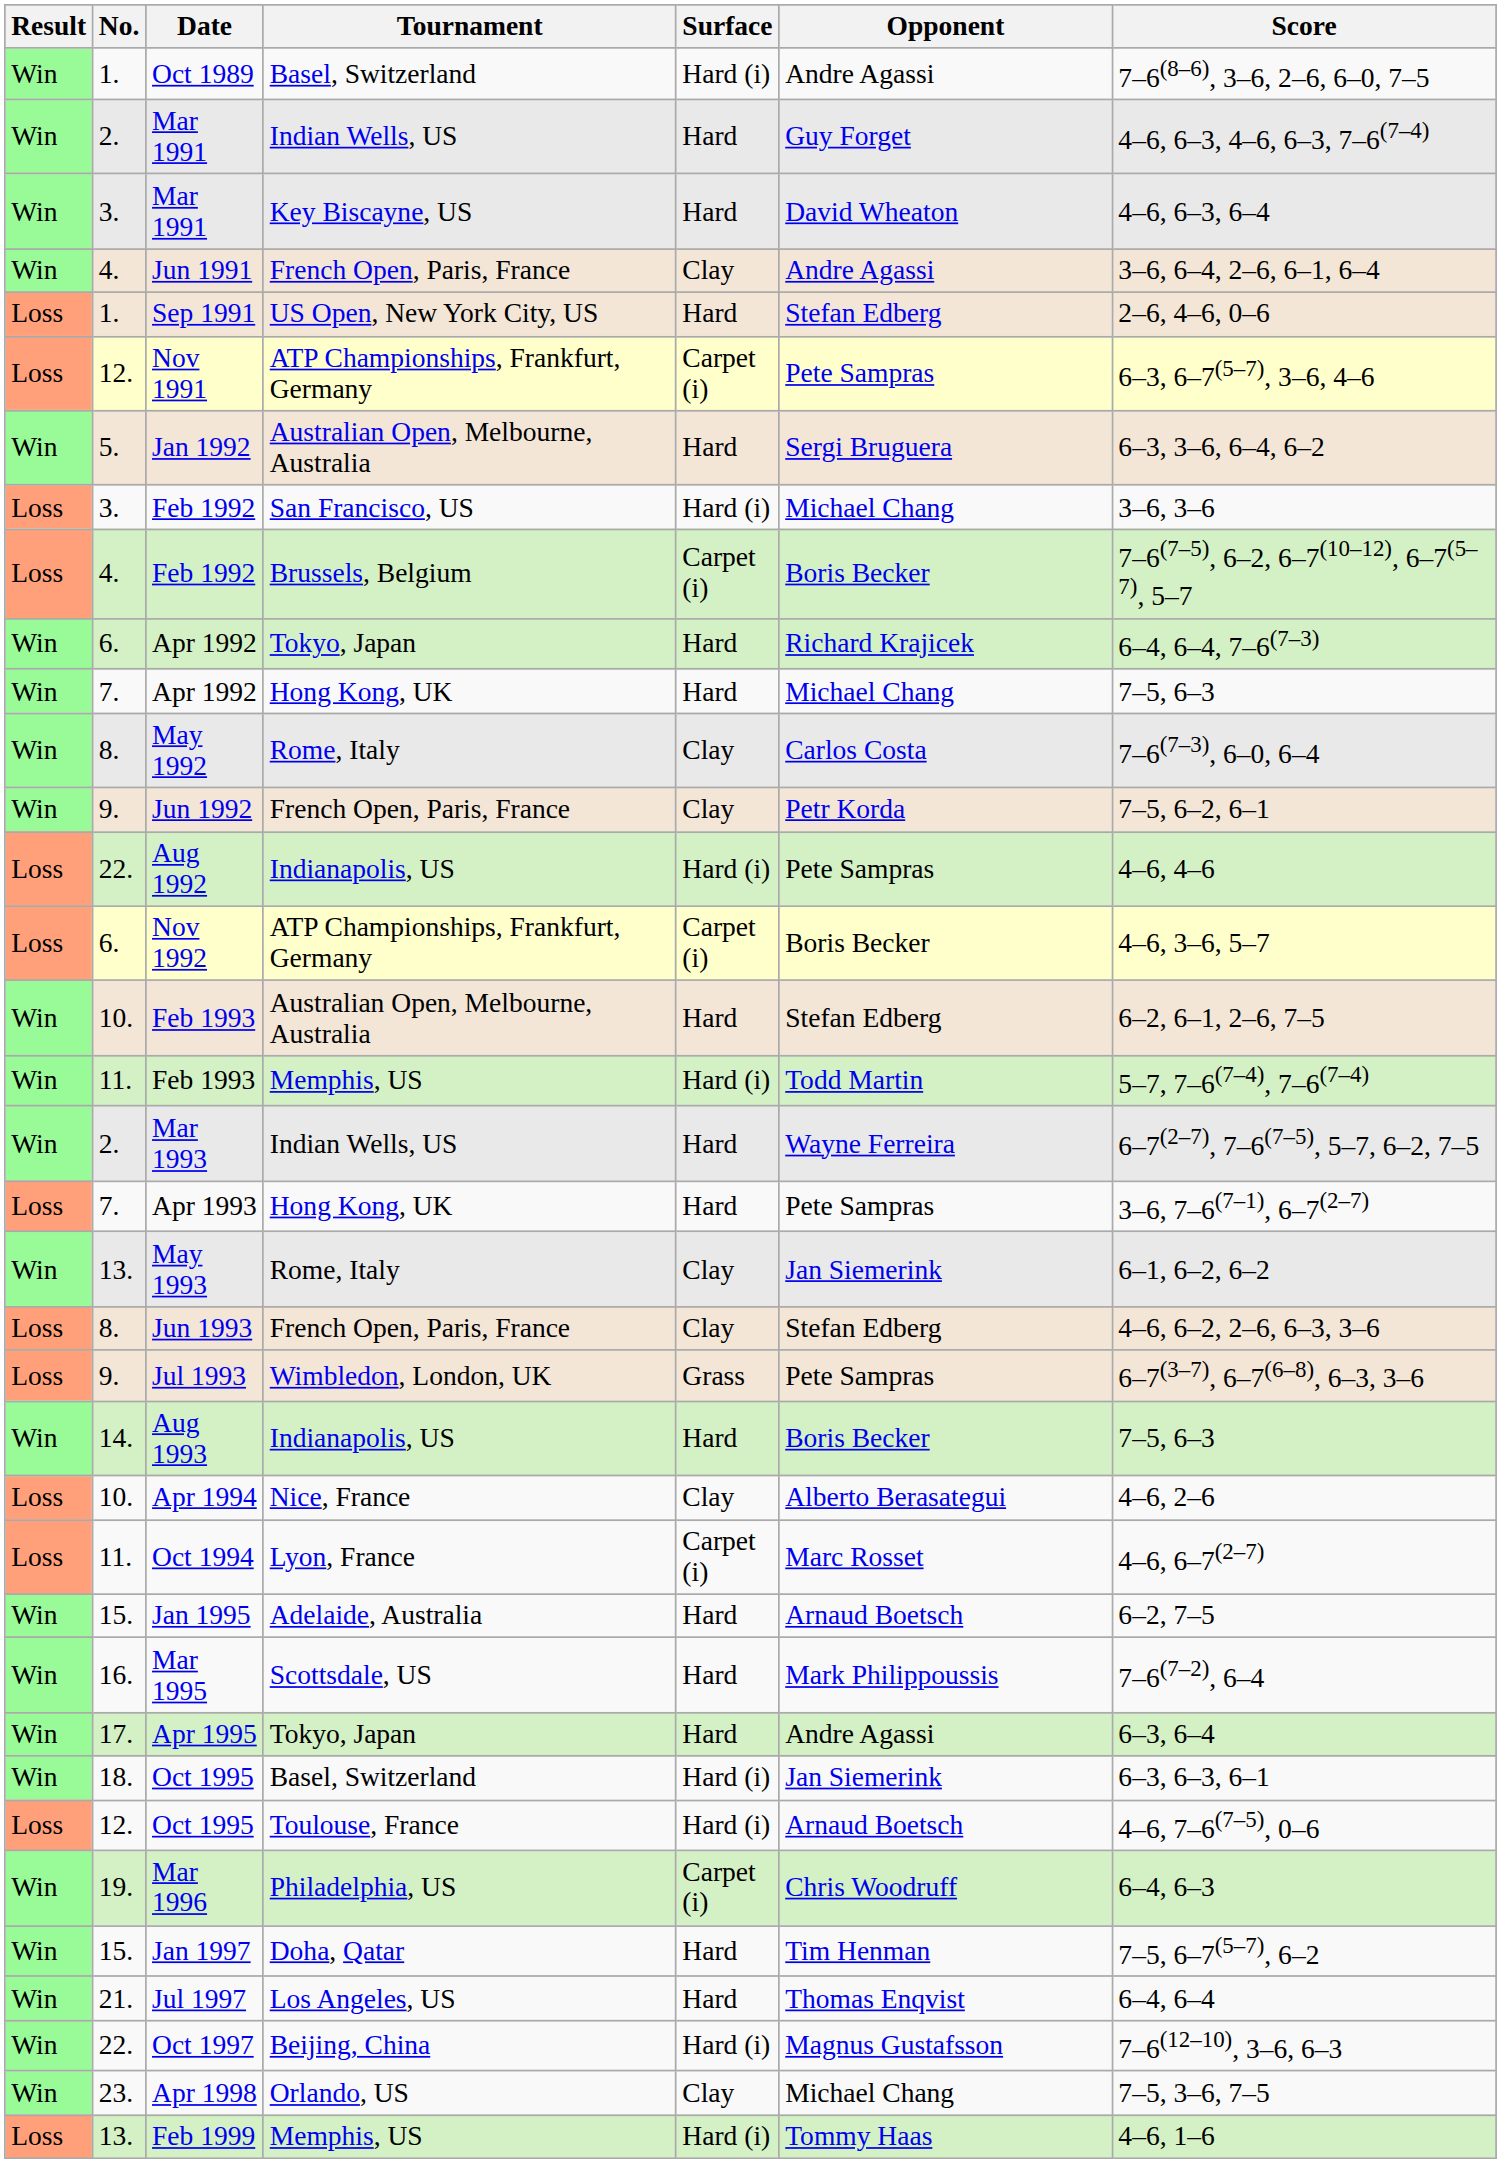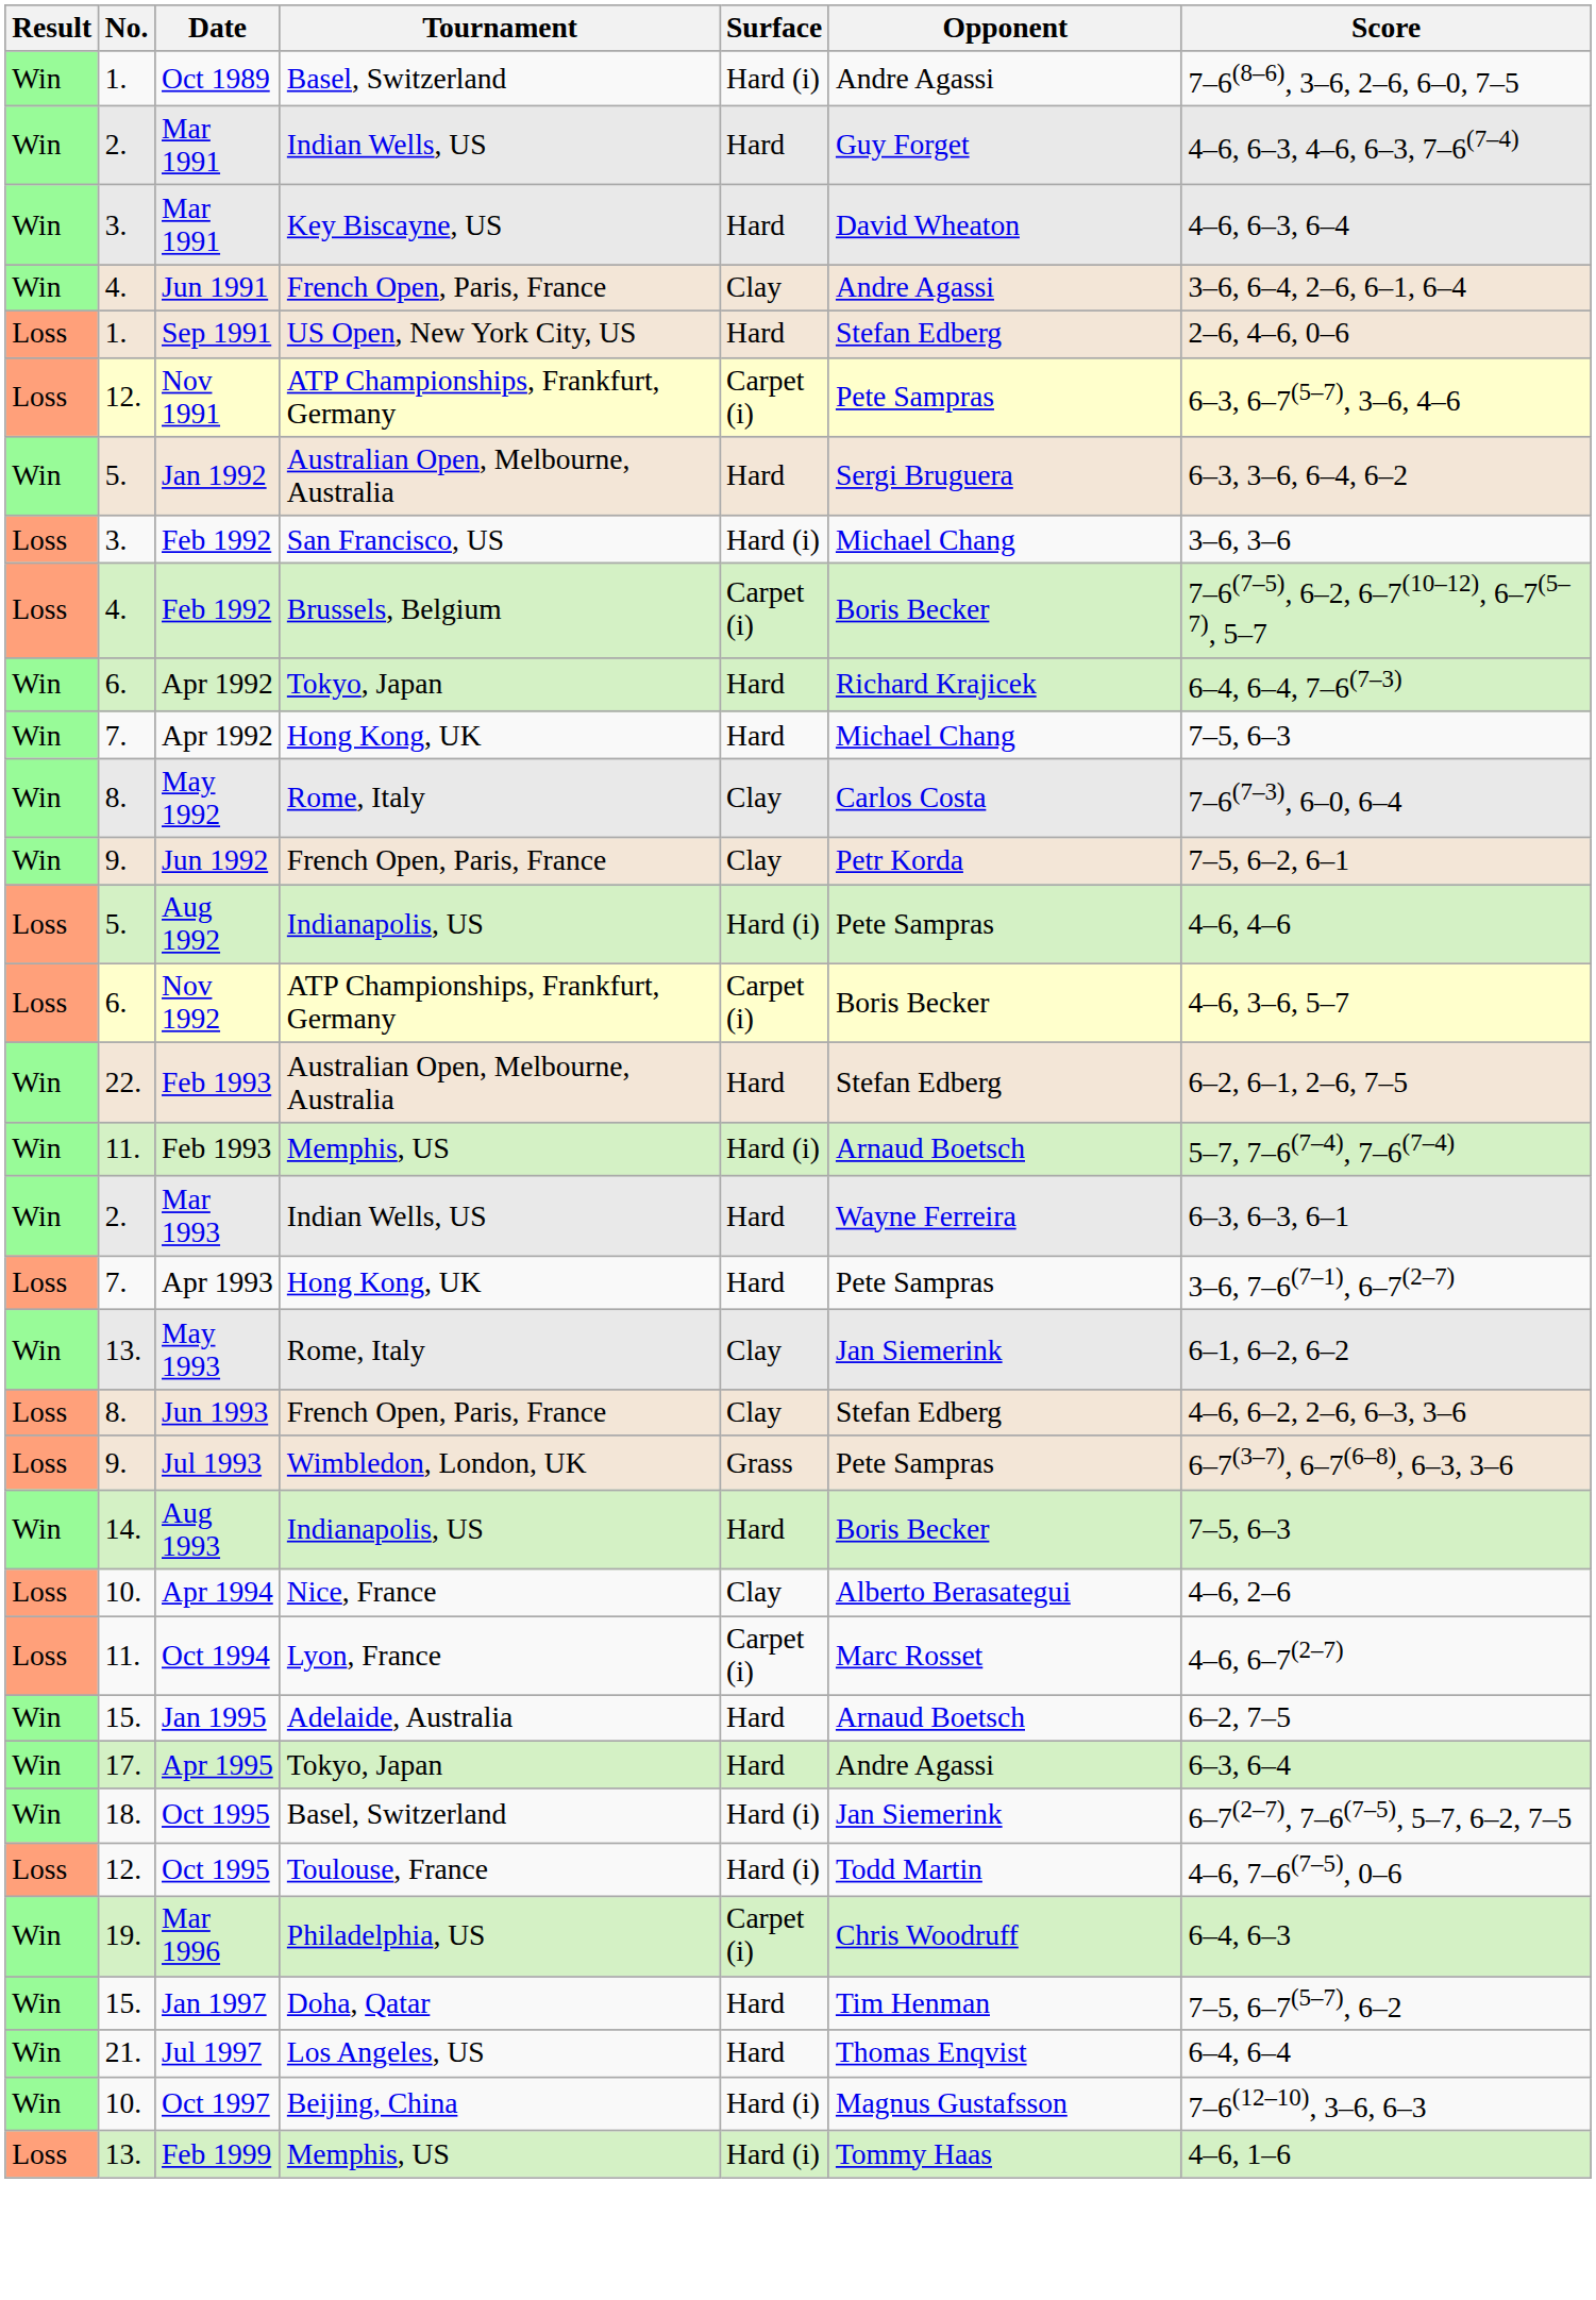Aug 1992 | No.: 22. -> 5.
Feb 1993 / Australian Open, Melbourne, Australia | No.: 10. -> 22.
Feb 1993 / Memphis, US | Opponent: Todd Martin -> Arnaud Boetsch
Mar 1993 | Score: 6–7(2–7), 7–6(7–5), 5–7, 6–2, 7–5 -> 6–3, 6–3, 6–1
- row: Win | 16. | Mar 1995 | Scottsdale, US | Hard | Mark Philippoussis | 7–6(7–2), 6–4
Oct 1995 / Basel, Switzerland | Score: 6–3, 6–3, 6–1 -> 6–7(2–7), 7–6(7–5), 5–7, 6–2, 7–5
Oct 1995 / Toulouse, France | Opponent: Arnaud Boetsch -> Todd Martin
Oct 1997 | No.: 22. -> 10.
- row: Win | 23. | Apr 1998 | Orlando, US | Clay | Michael Chang | 7–5, 3–6, 7–5
